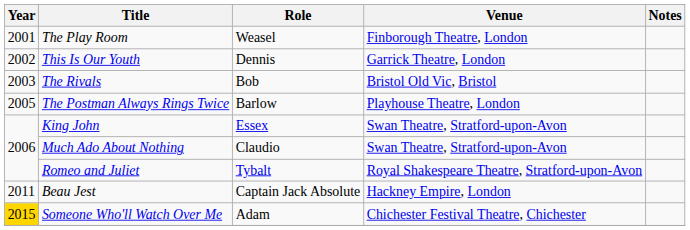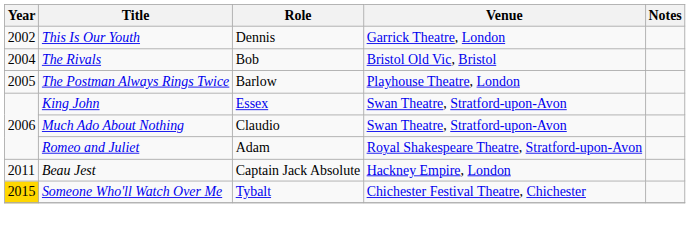- row: 2001 | The Play Room | Weasel | Finborough Theatre, London
The Rivals | Year: 2003 -> 2004
Romeo and Juliet | Role: Tybalt -> Adam
Someone Who'll Watch Over Me | Role: Adam -> Tybalt
